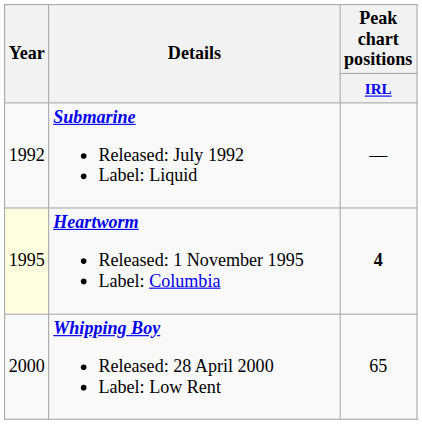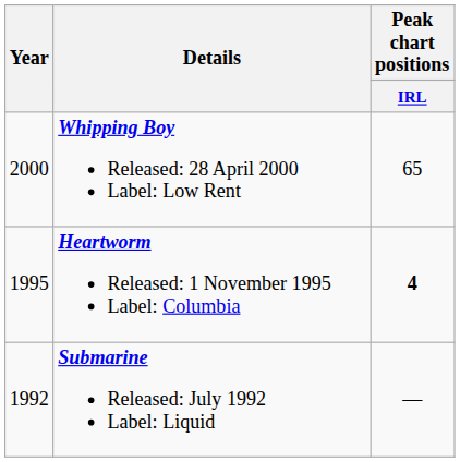rows swapped: Submarine Released: July 1992 Label: Liquid <-> Whipping Boy Released: 28 April 2000 Label: Low Rent
Heartworm Released: 1 November 1995 Label: Columbia | Year: lightyellow background -> no background
